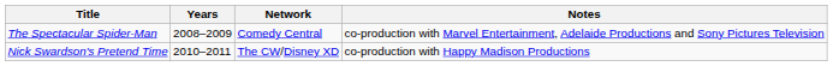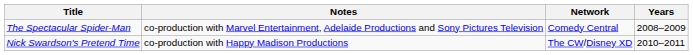columns swapped: Years <-> Notes
